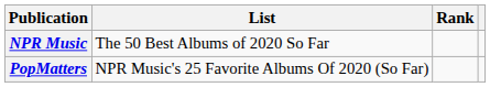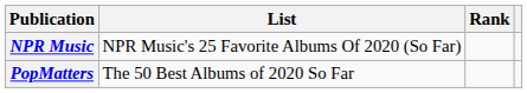NPR Music | List: The 50 Best Albums of 2020 So Far -> NPR Music's 25 Favorite Albums Of 2020 (So Far)
PopMatters | List: NPR Music's 25 Favorite Albums Of 2020 (So Far) -> The 50 Best Albums of 2020 So Far
